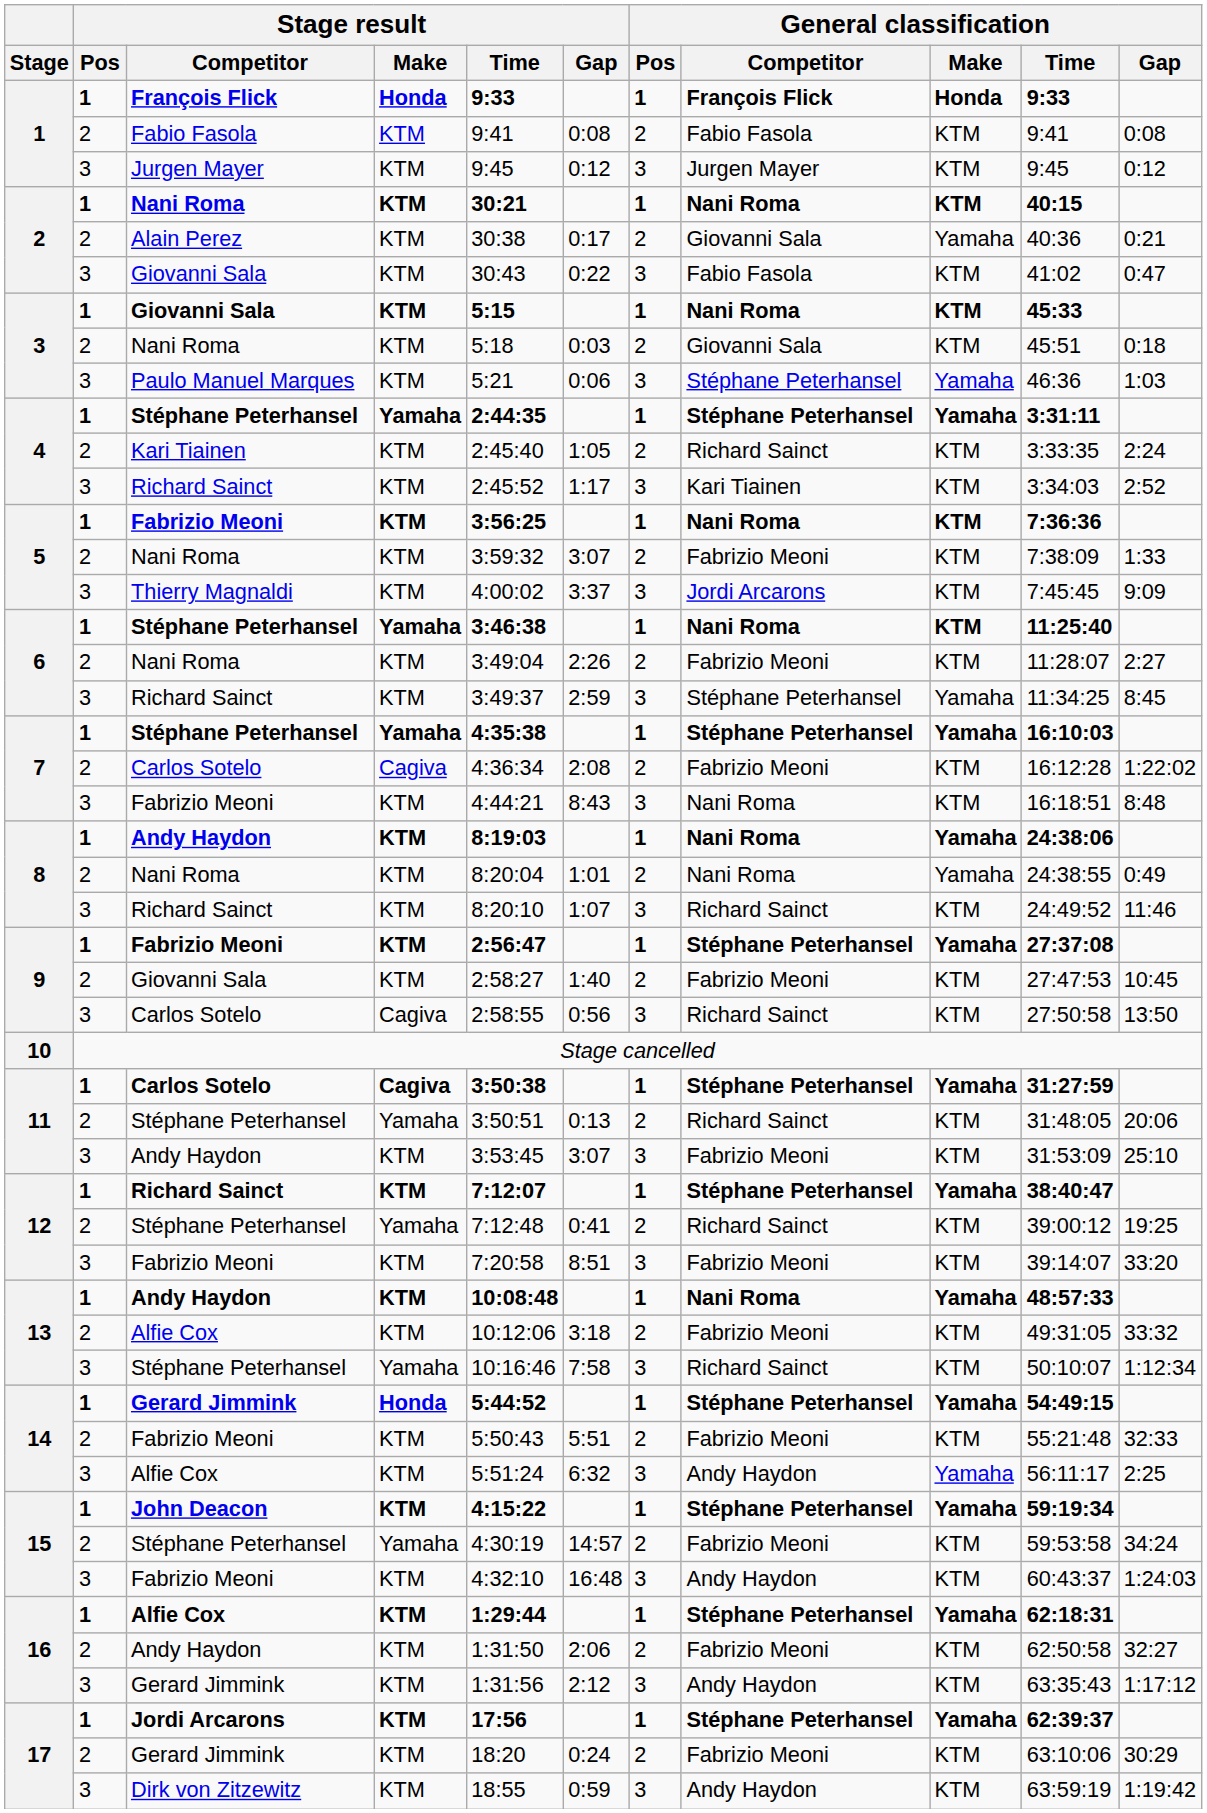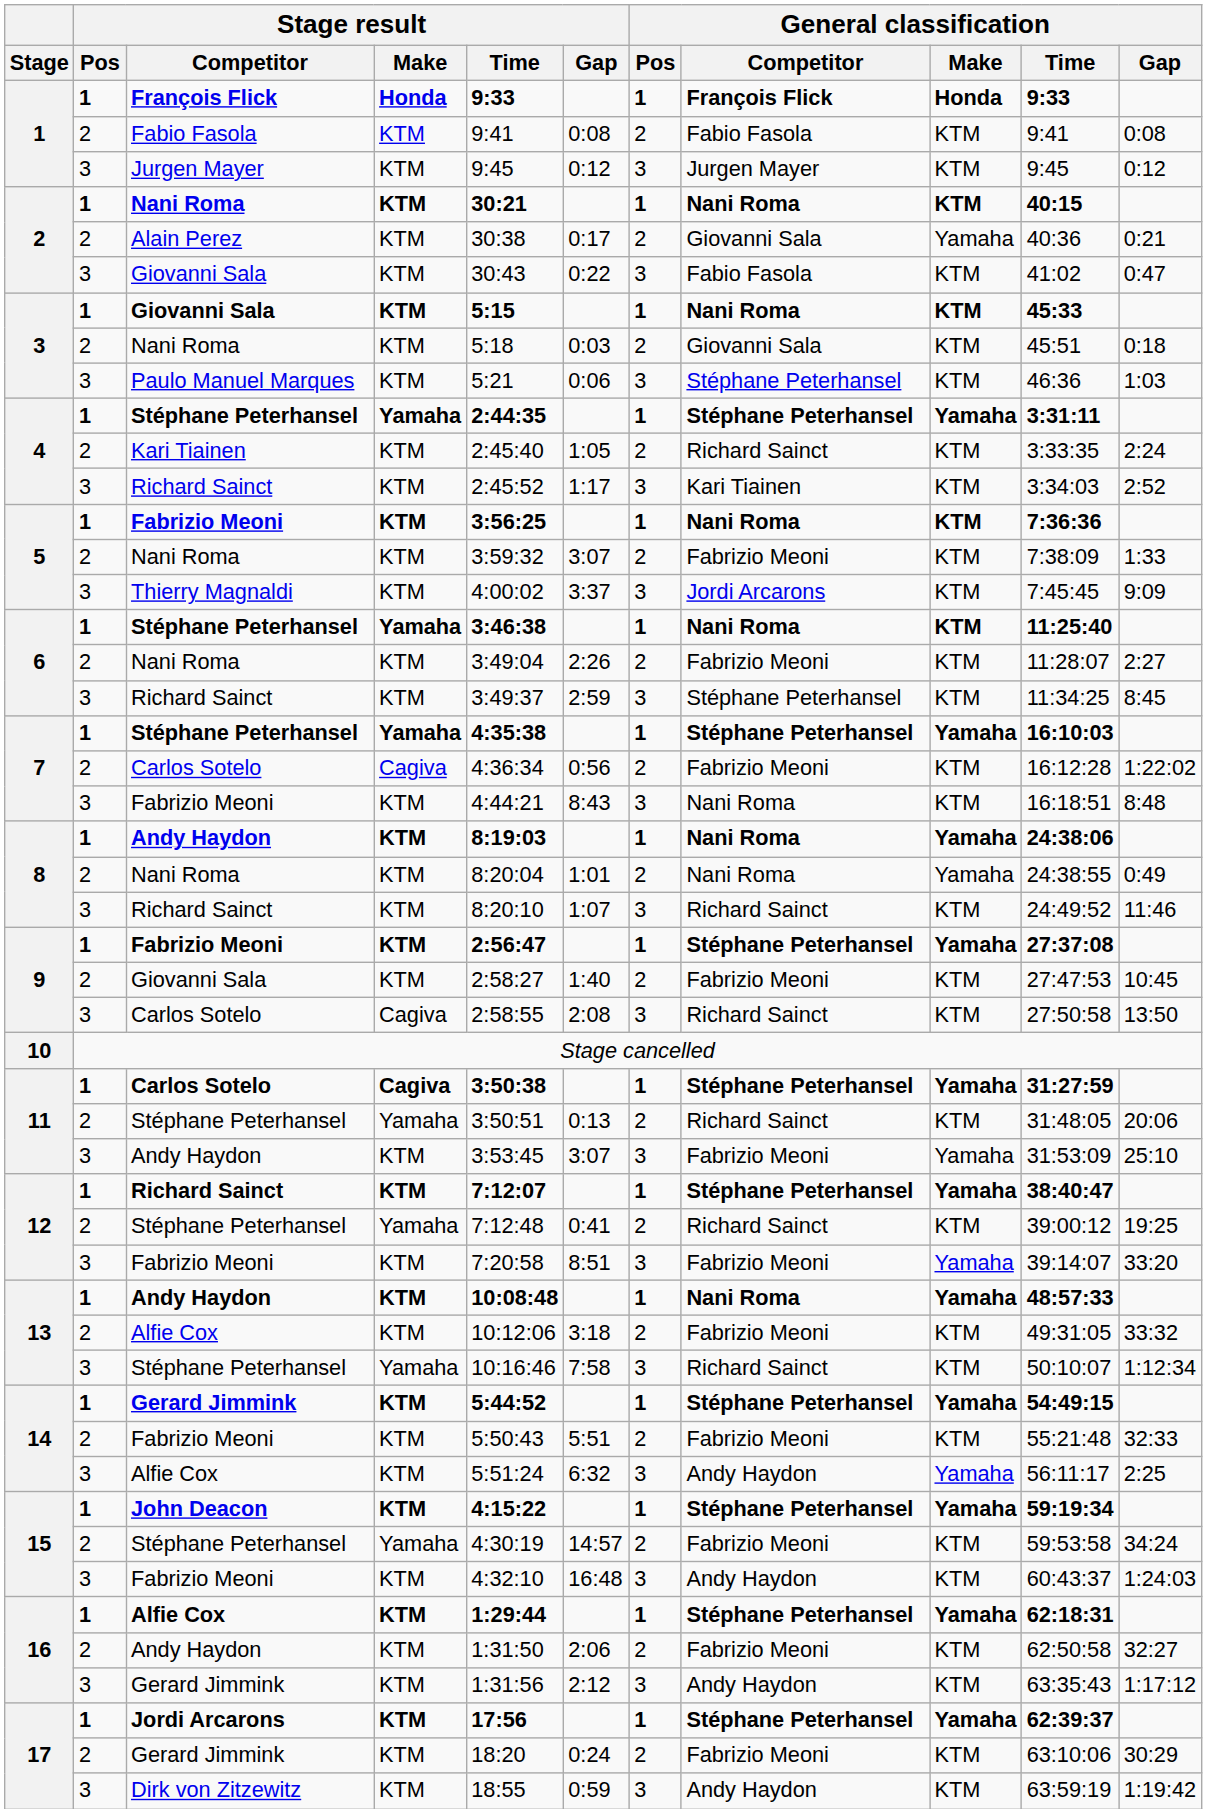Paulo Manuel Marques | General classification / Make: Yamaha -> KTM
6 / Richard Sainct | General classification / Make: Yamaha -> KTM
7 / Carlos Sotelo | Stage result / Gap: 2:08 -> 0:56
9 / Carlos Sotelo | Stage result / Gap: 0:56 -> 2:08
11 / Andy Haydon | General classification / Make: KTM -> Yamaha
12 / Fabrizio Meoni | General classification / Make: KTM -> Yamaha
14 / Gerard Jimmink | Stage result / Make: Honda -> KTM
